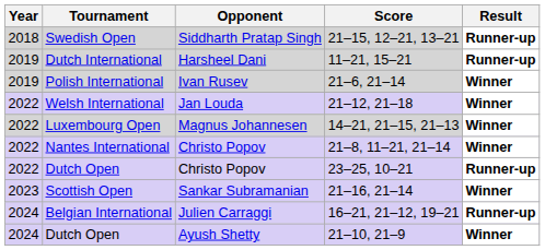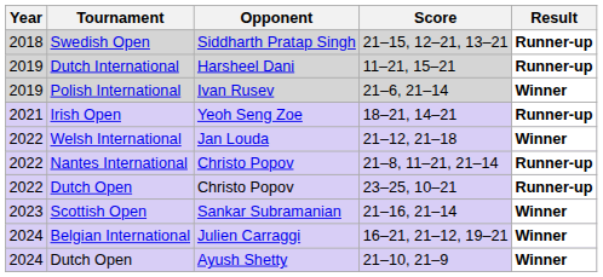+ row: 2021 | Irish Open | Yeoh Seng Zoe | 18–21, 14–21 | Runner-up
- row: 2022 | Luxembourg Open | Magnus Johannesen | 14–21, 21–15, 21–13 | Winner
Nantes International | Result: Winner -> Runner-up
Belgian International | Result: Runner-up -> Winner
